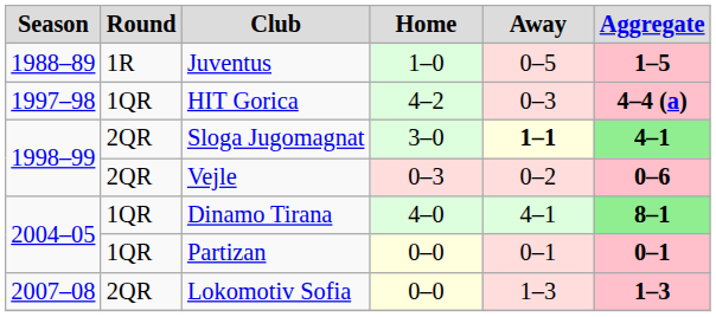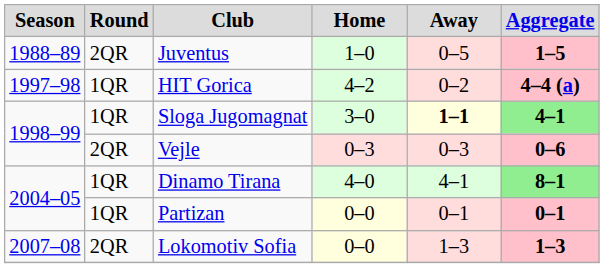Juventus | Round: 1R -> 2QR
HIT Gorica | Away: 0–3 -> 0–2
Sloga Jugomagnat | Round: 2QR -> 1QR
Vejle | Away: 0–2 -> 0–3
